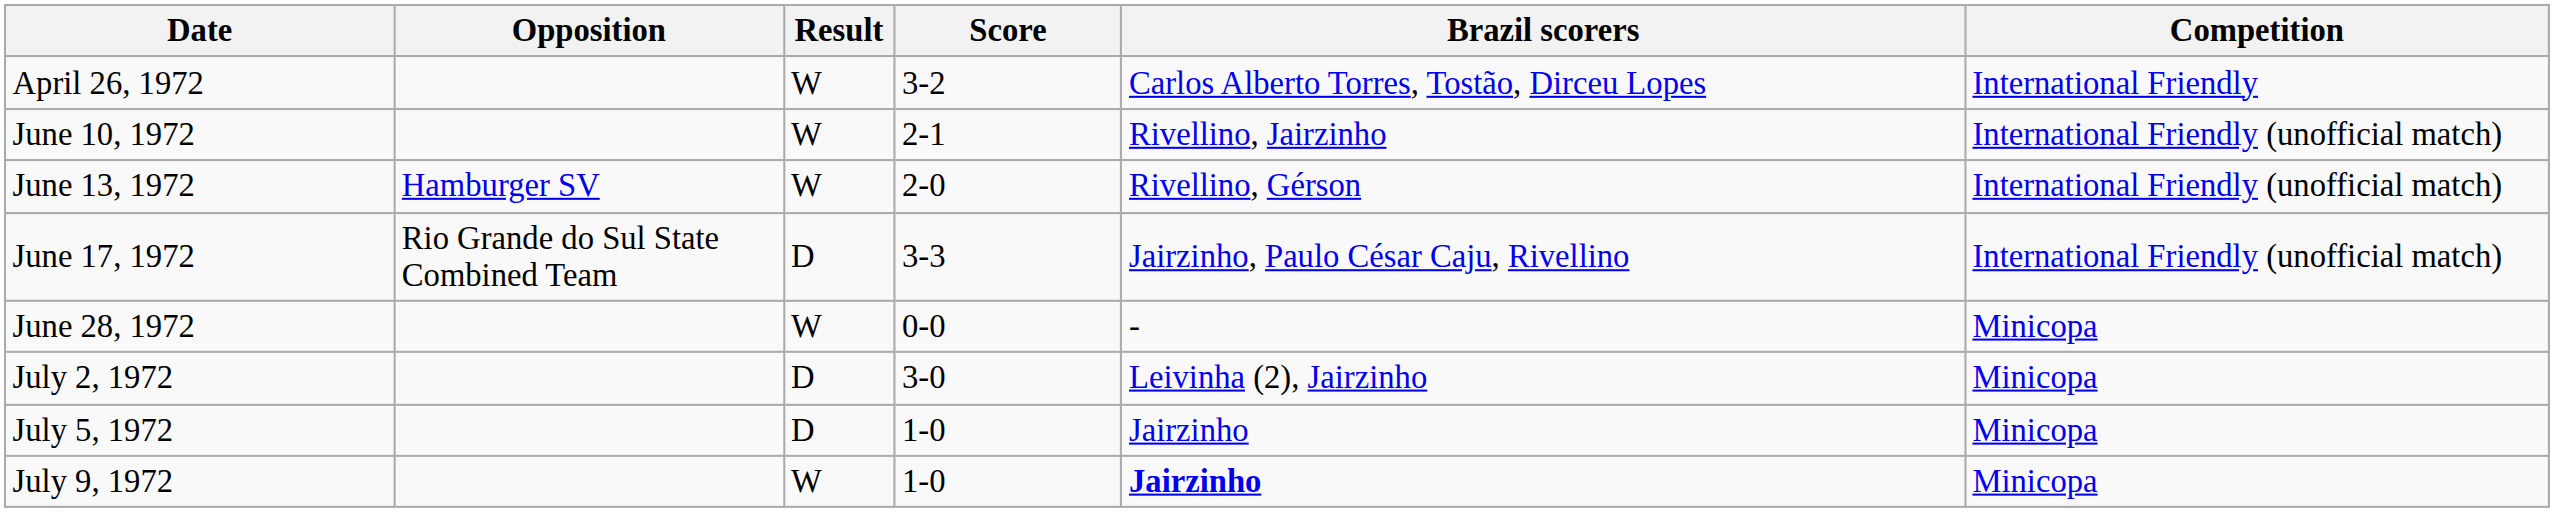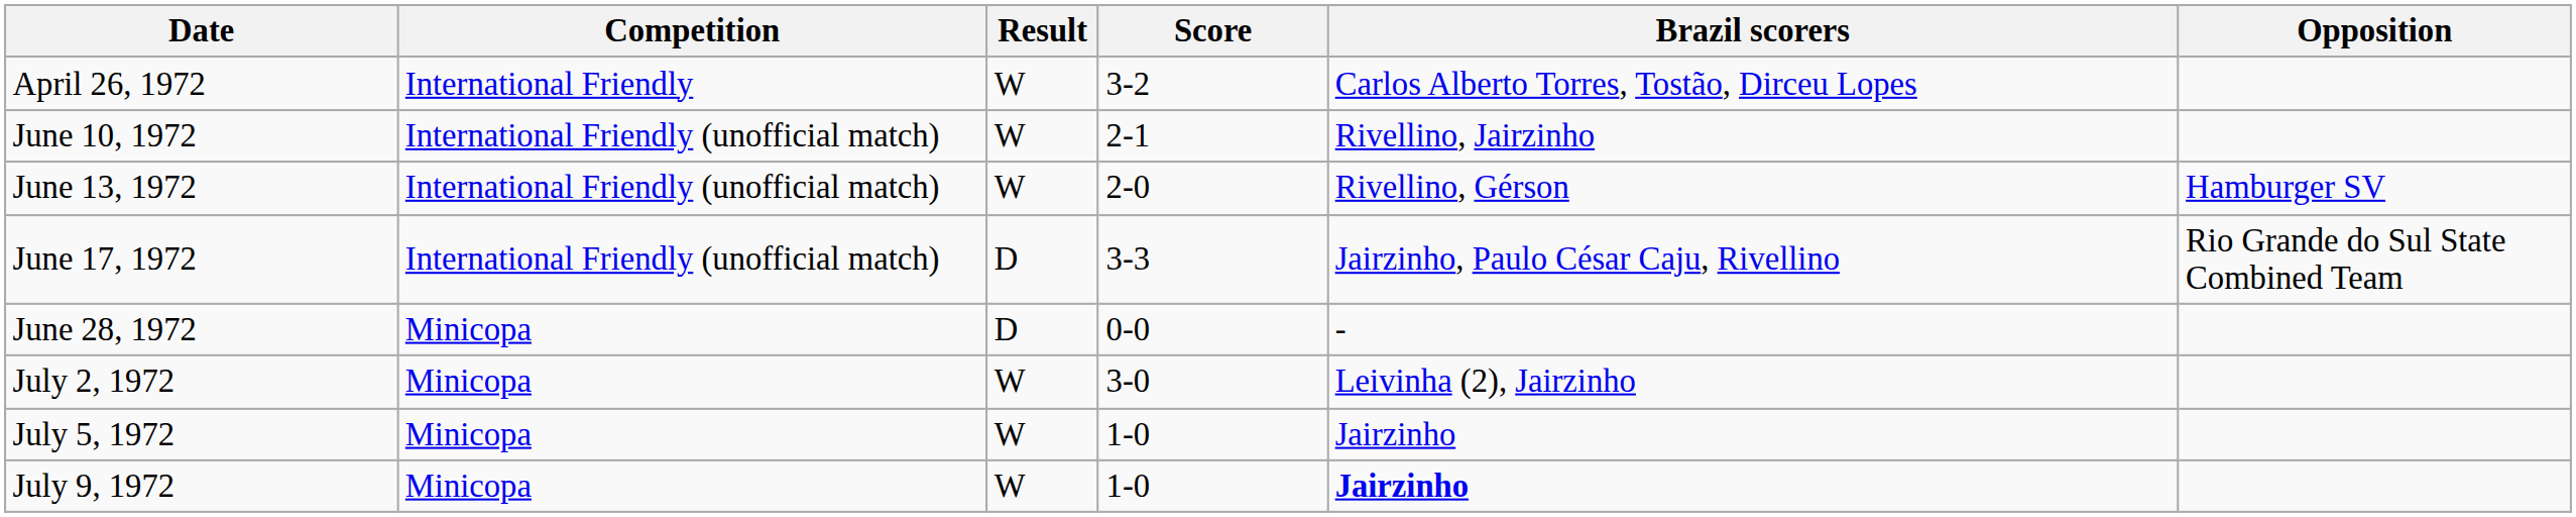columns swapped: Opposition <-> Competition
June 28, 1972 | Result: W -> D
July 2, 1972 | Result: D -> W
July 5, 1972 | Result: D -> W
